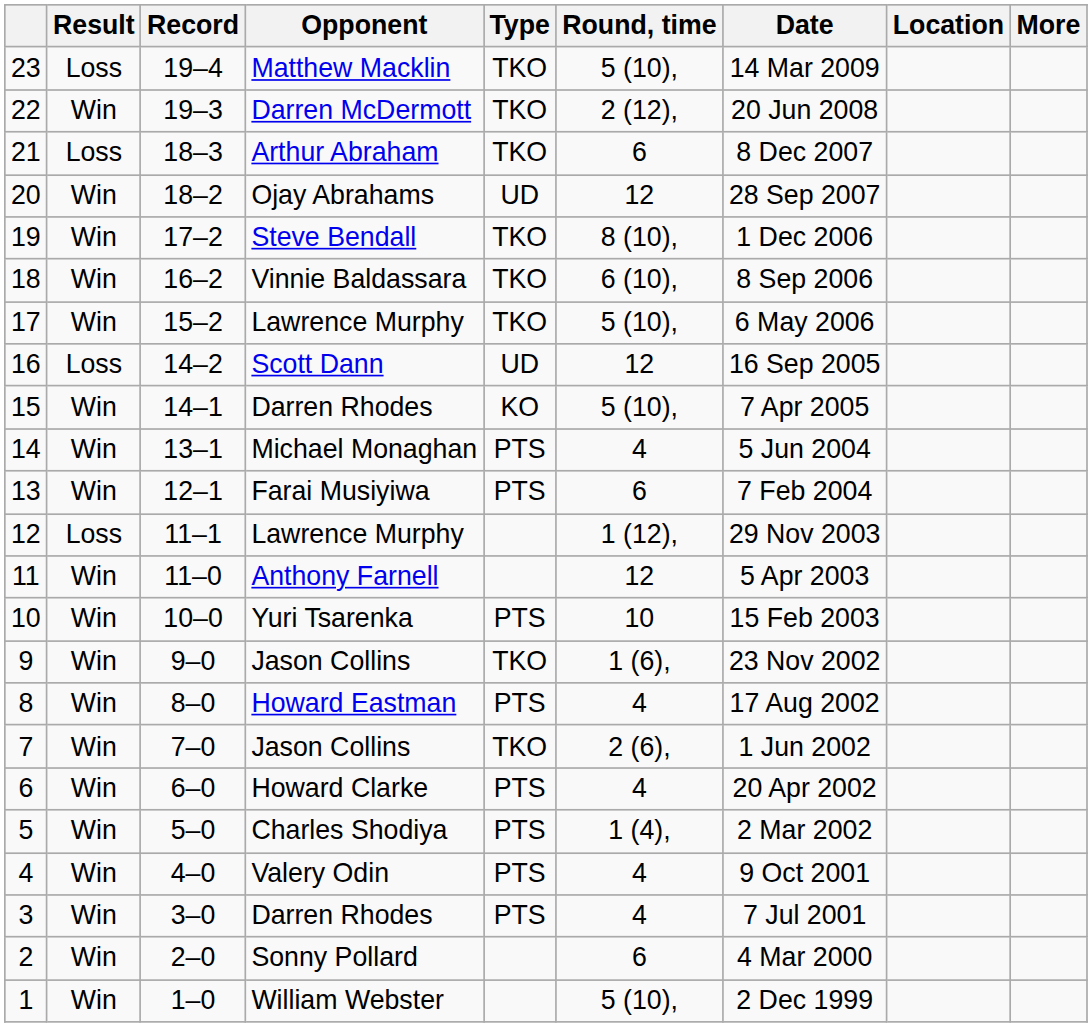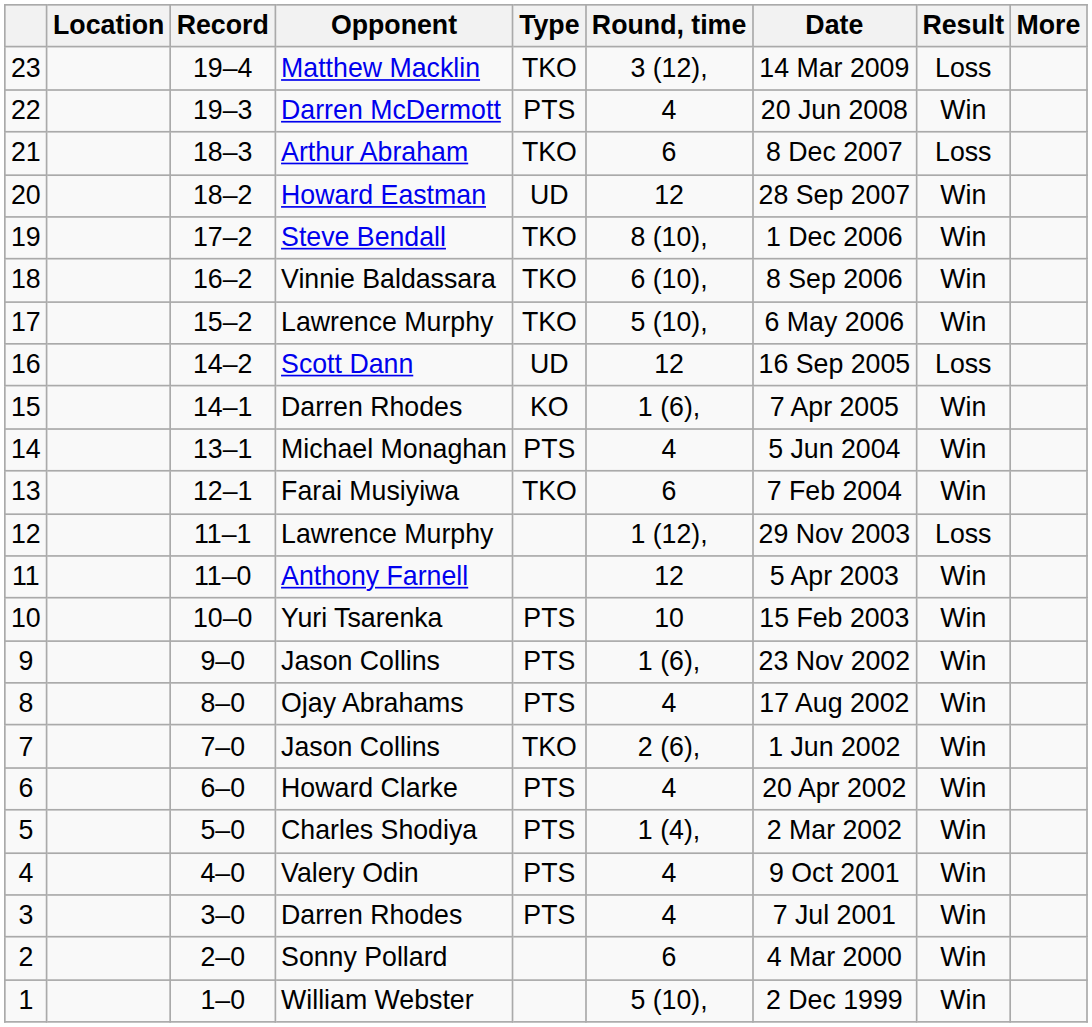columns swapped: Result <-> Location
23 | Round, time: 5 (10), -> 3 (12),
22 | Type: TKO -> PTS
22 | Round, time: 2 (12), -> 4
20 | Opponent: Ojay Abrahams -> Howard Eastman
15 | Round, time: 5 (10), -> 1 (6),
13 | Type: PTS -> TKO
9 | Type: TKO -> PTS
8 | Opponent: Howard Eastman -> Ojay Abrahams
